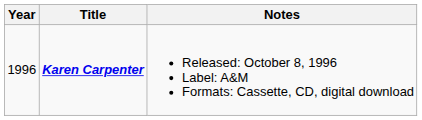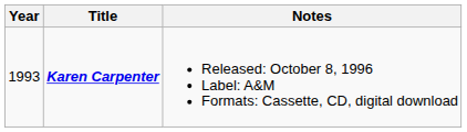Karen Carpenter | Year: 1996 -> 1993
